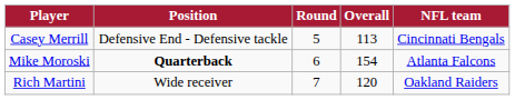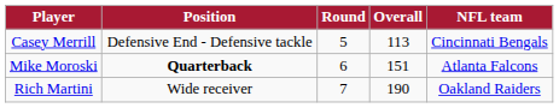Mike Moroski | Overall: 154 -> 151
Rich Martini | Overall: 120 -> 190
